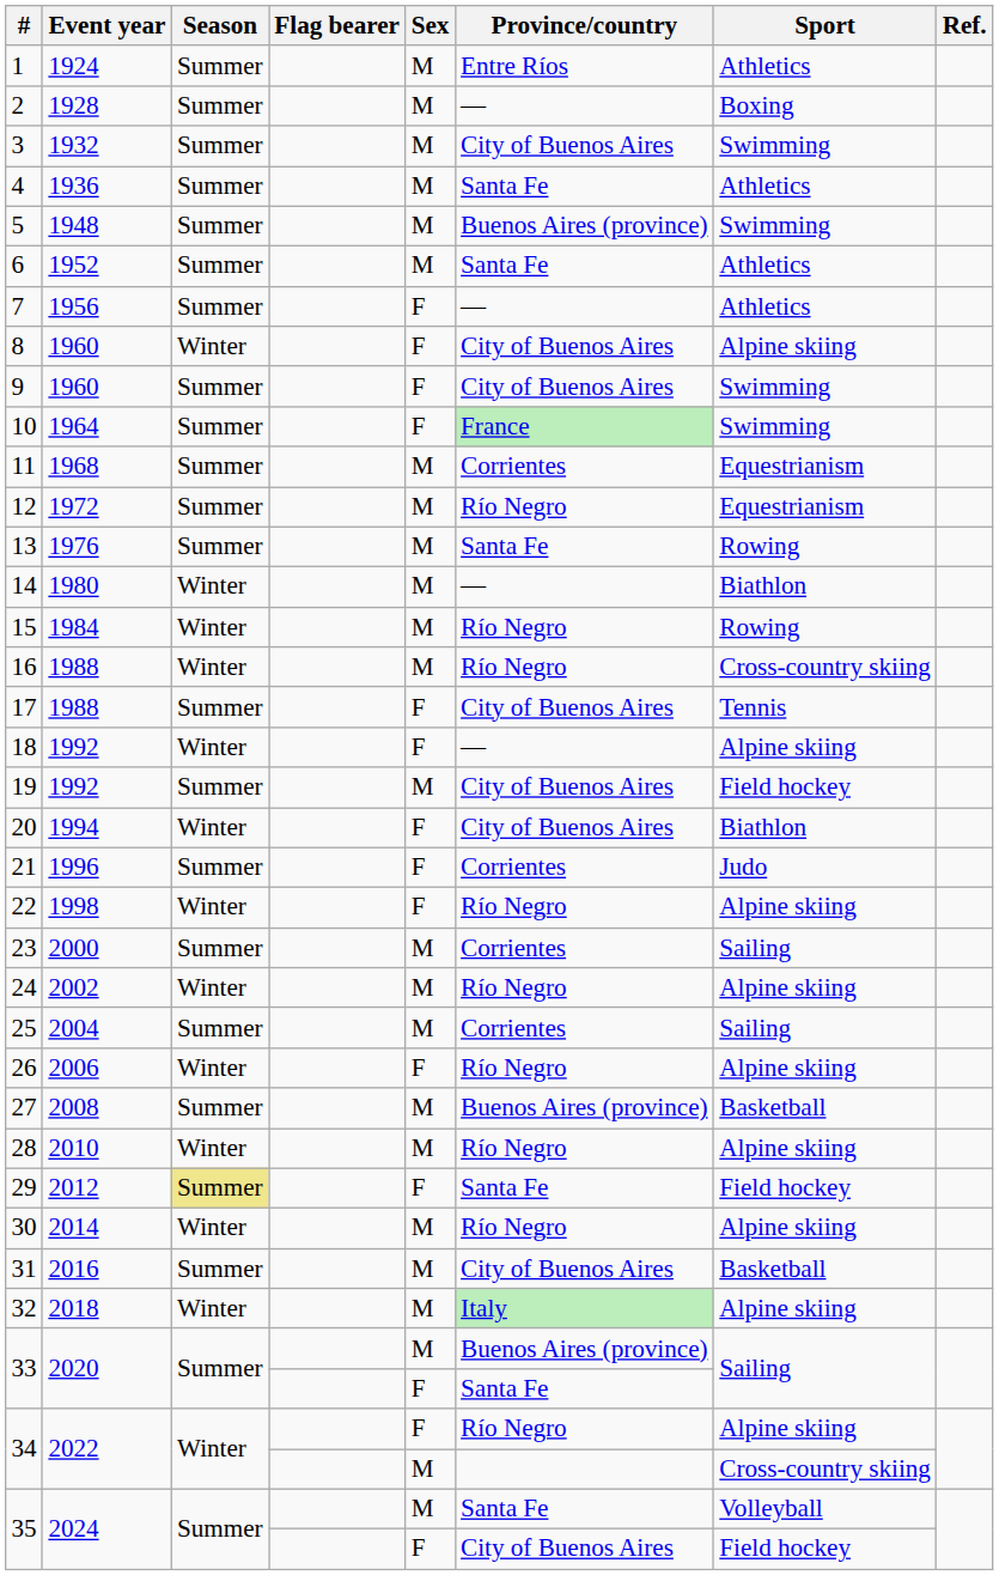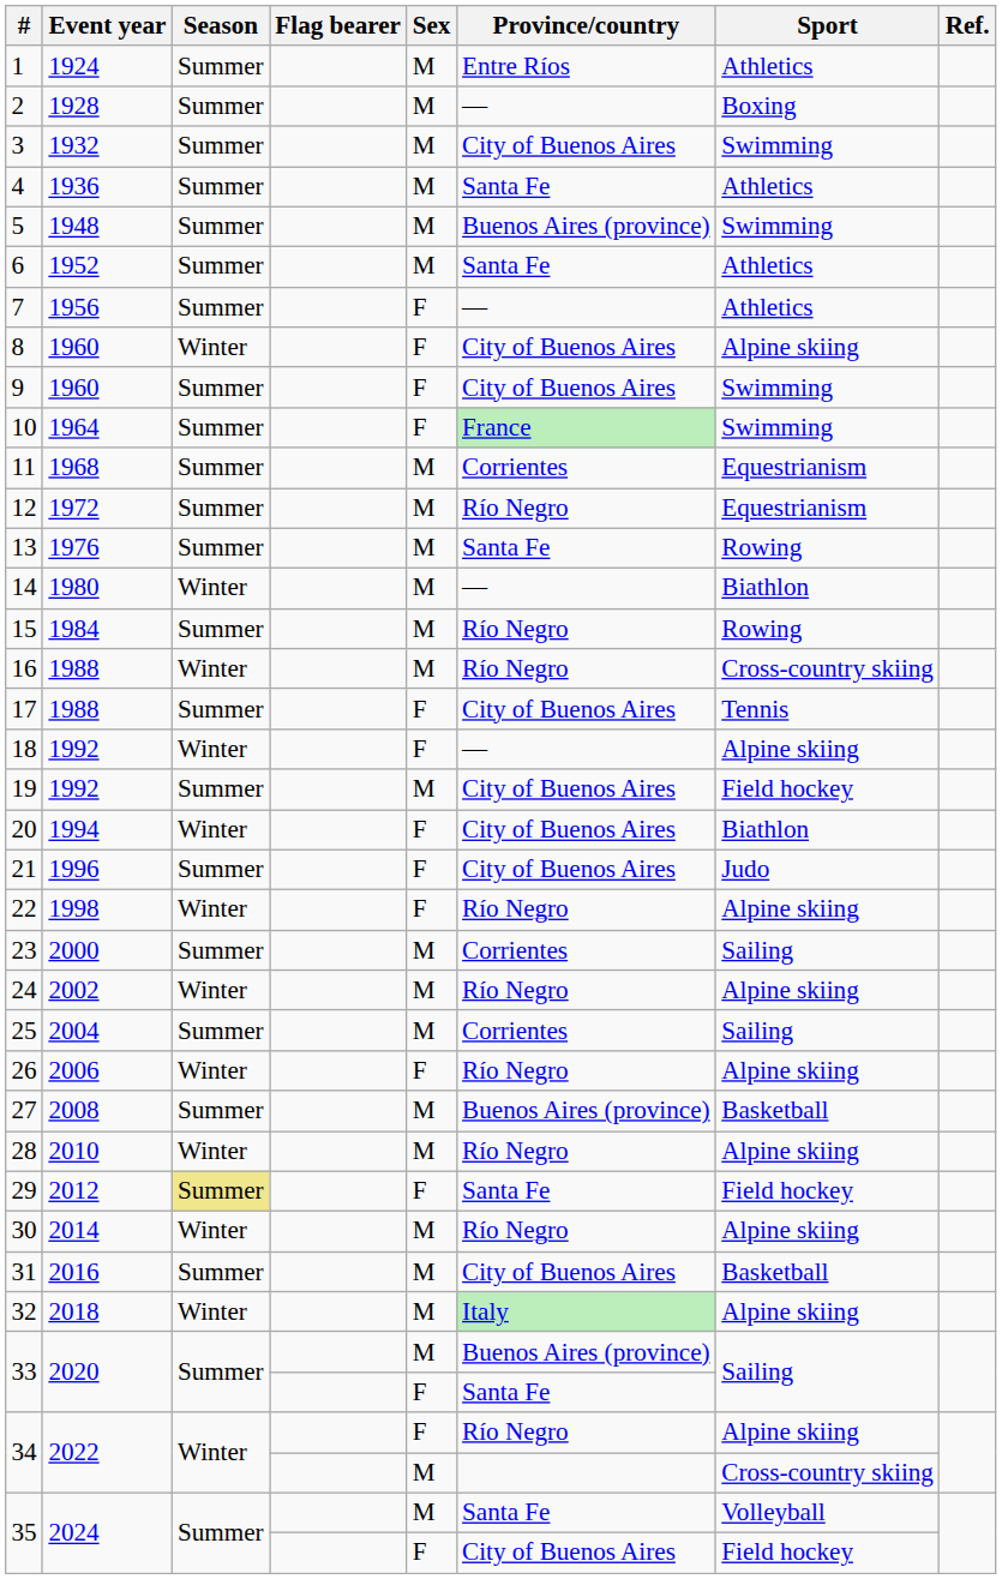15 | Season: Winter -> Summer
21 | Province/country: Corrientes -> City of Buenos Aires
